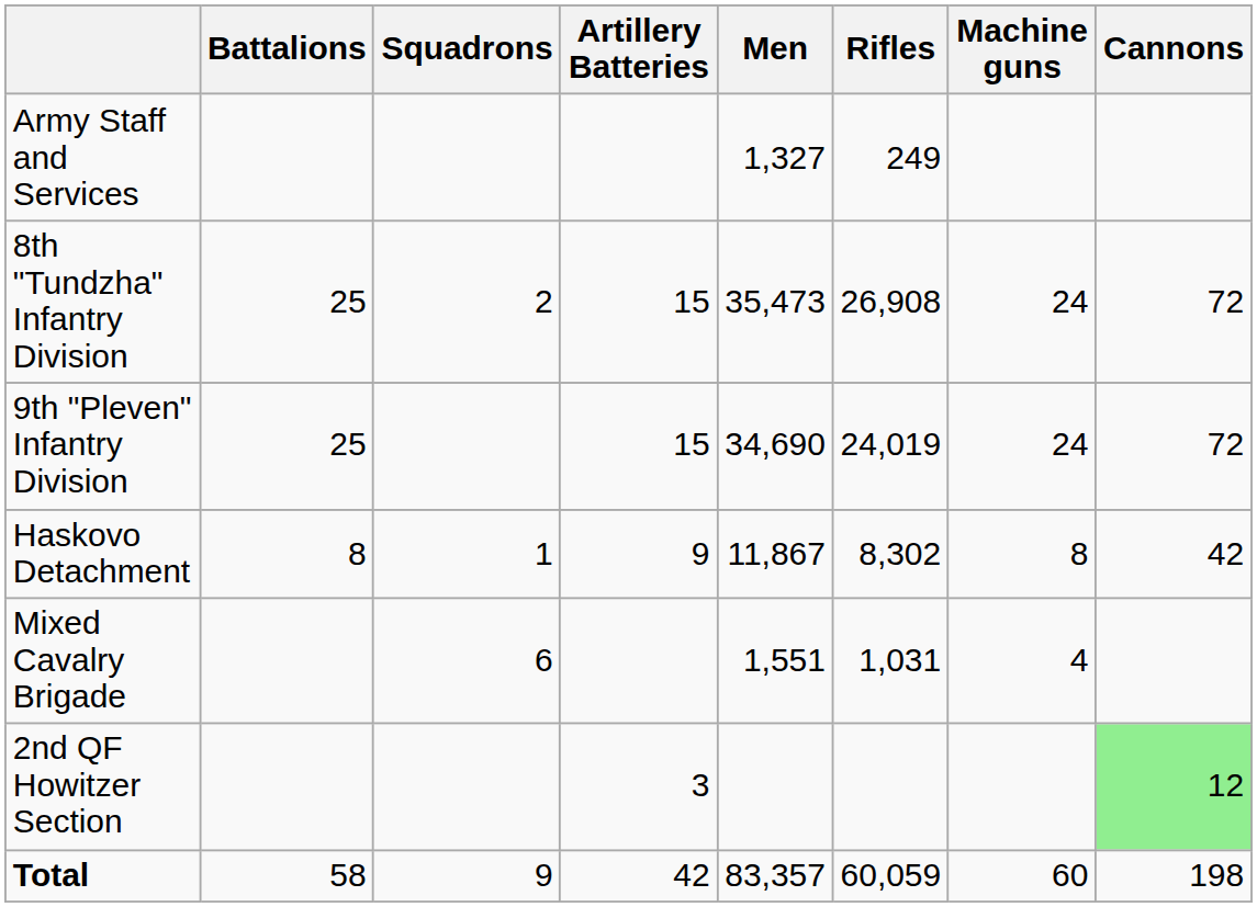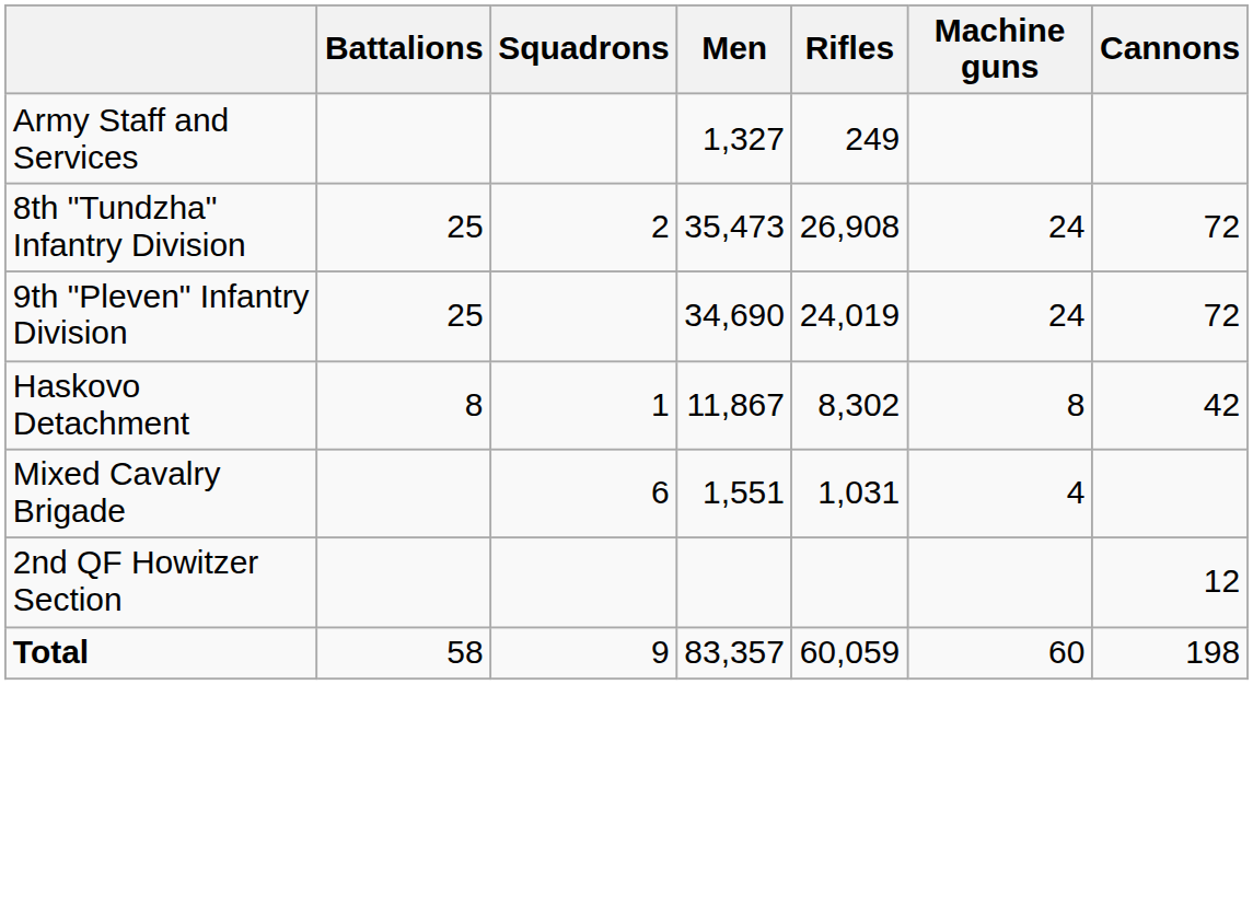- column: Artillery Batteries | 15 | 15 | 9 | 3 | 42
2nd QF Howitzer Section | Cannons: lightgreen background -> no background
